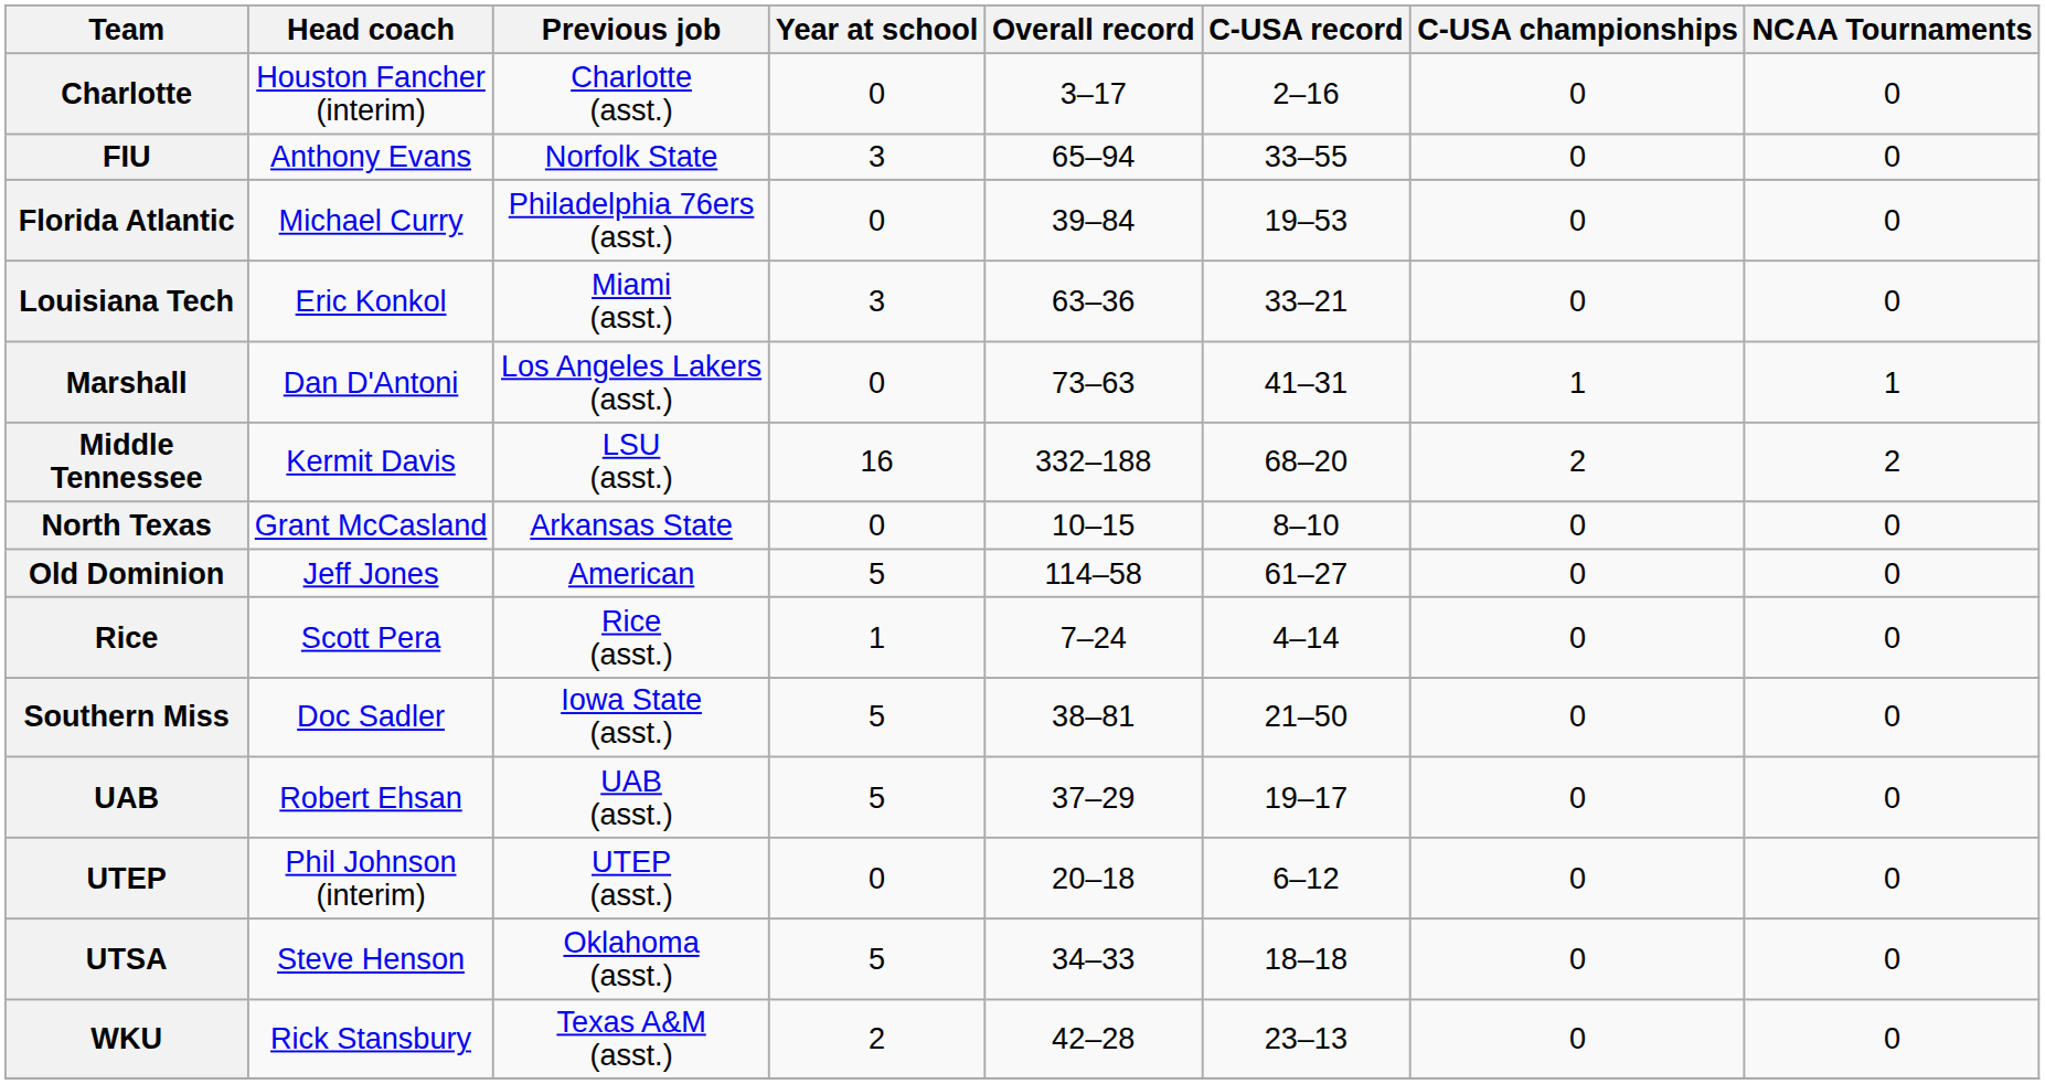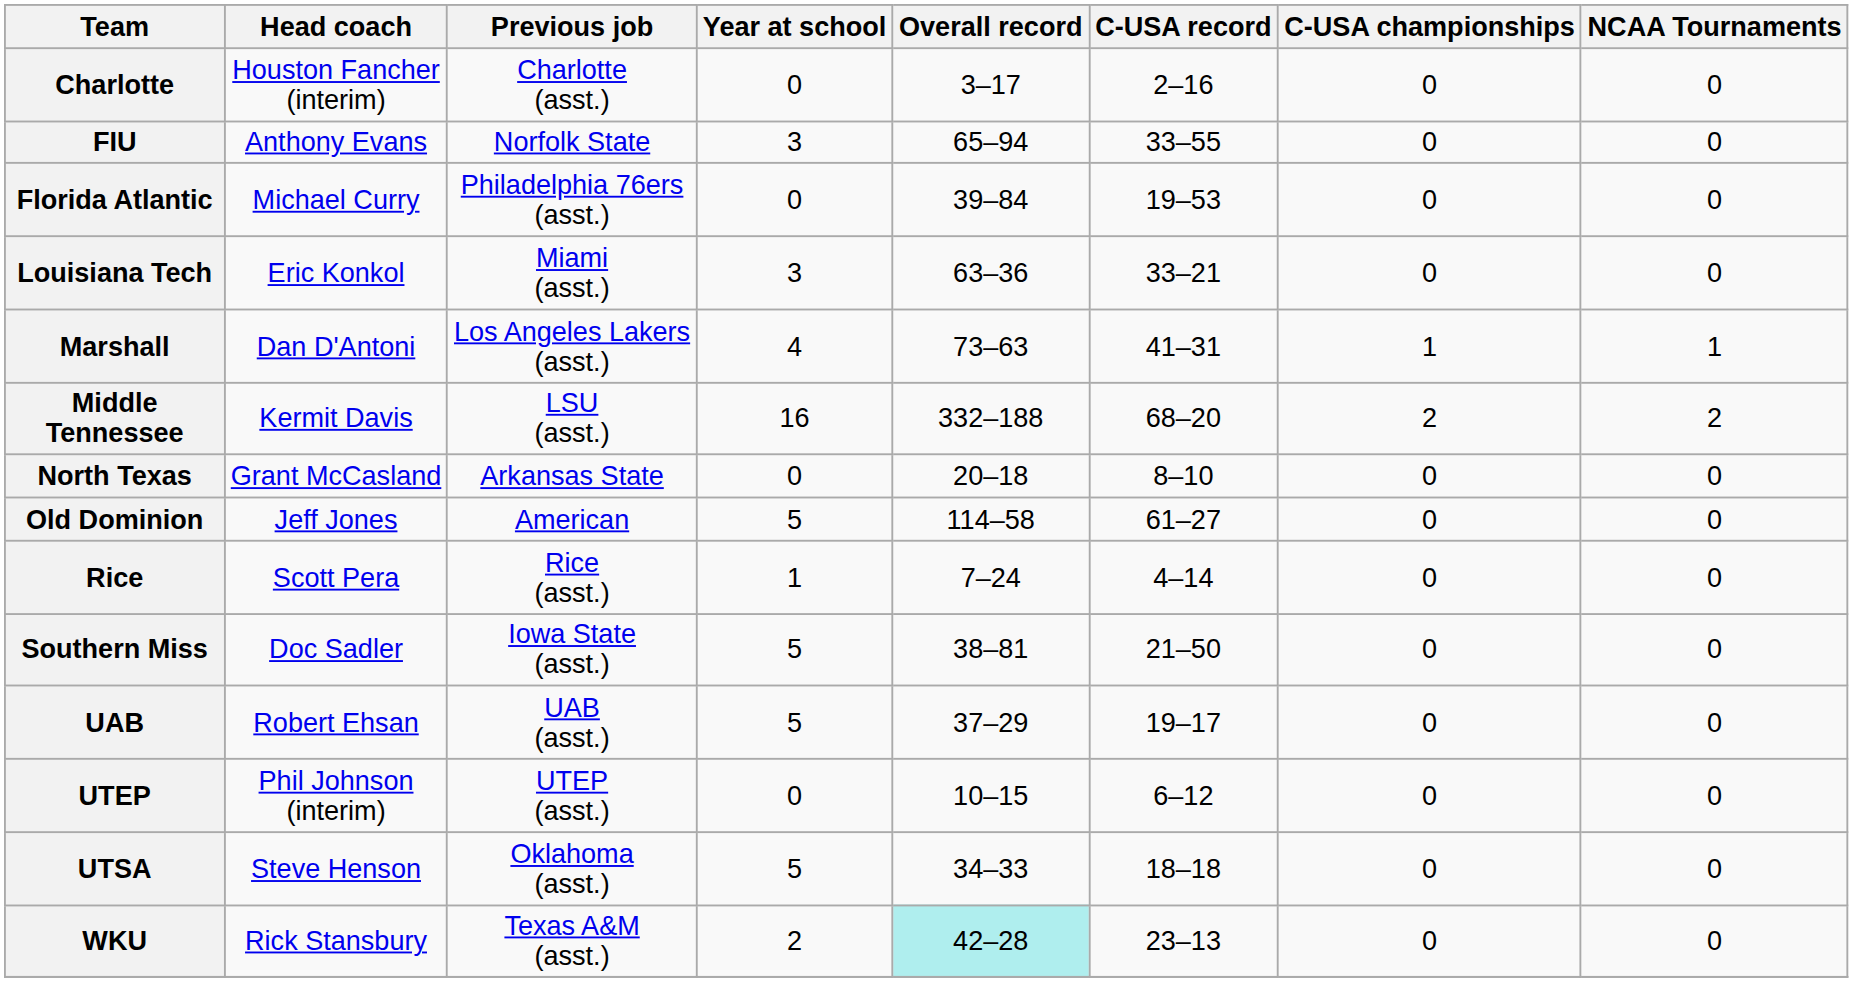Marshall | Year at school: 0 -> 4
North Texas | Overall record: 10–15 -> 20–18
UTEP | Overall record: 20–18 -> 10–15
WKU | Overall record: no background -> paleturquoise background
